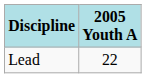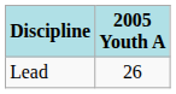Lead | 2005 Youth A: 22 -> 26
